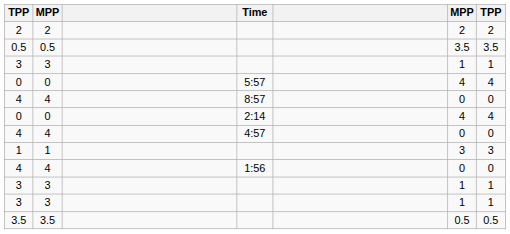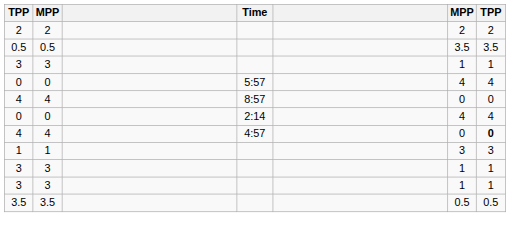4 / 4:57 | column 7: normal -> bold
- row: 4 | 4 | 1:56 | 0 | 0
